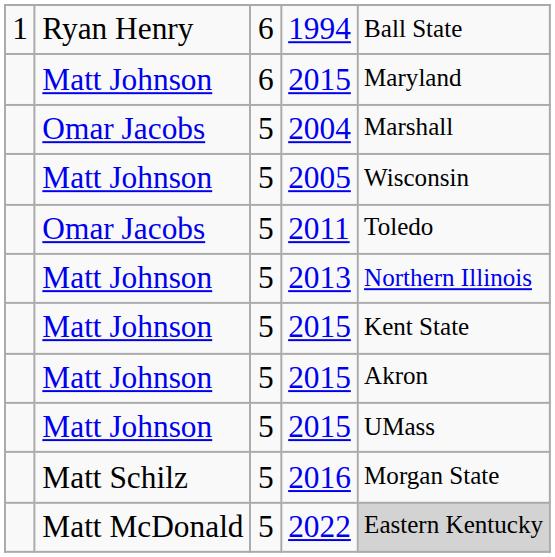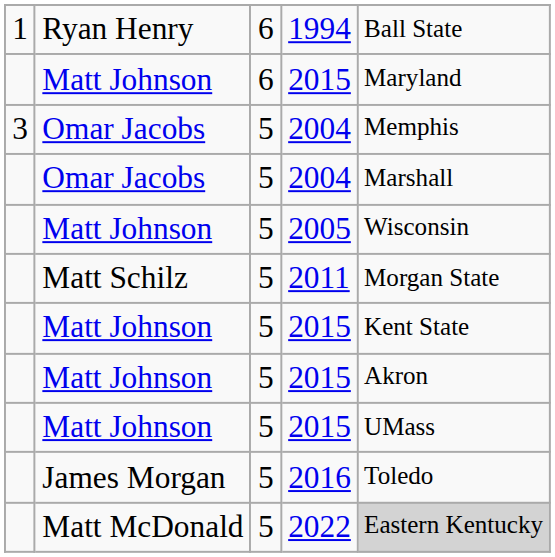+ row: 3 | Omar Jacobs | 5 | 2004 | Memphis
2011 | column 2: Omar Jacobs -> Matt Schilz
2011 | column 5: Toledo -> Morgan State
- row: Matt Johnson | 5 | 2013 | Northern Illinois
2016 | column 2: Matt Schilz -> James Morgan
2016 | column 5: Morgan State -> Toledo
